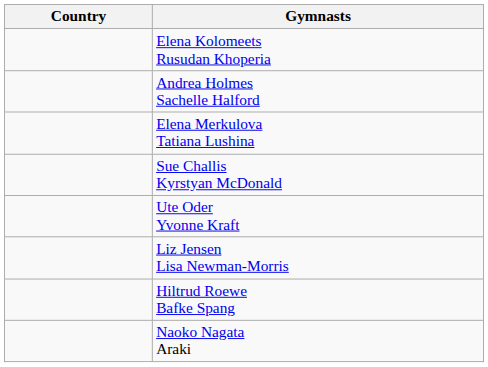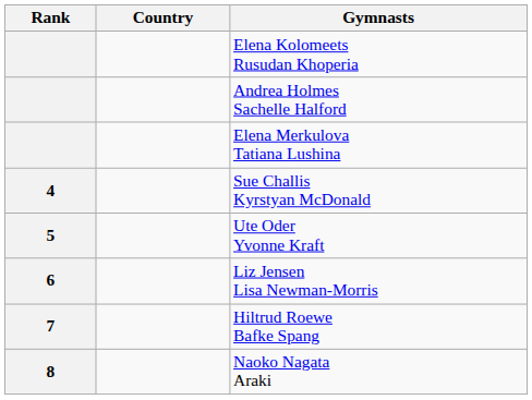+ column: Rank | 4 | 5 | 6 | 7 | 8
